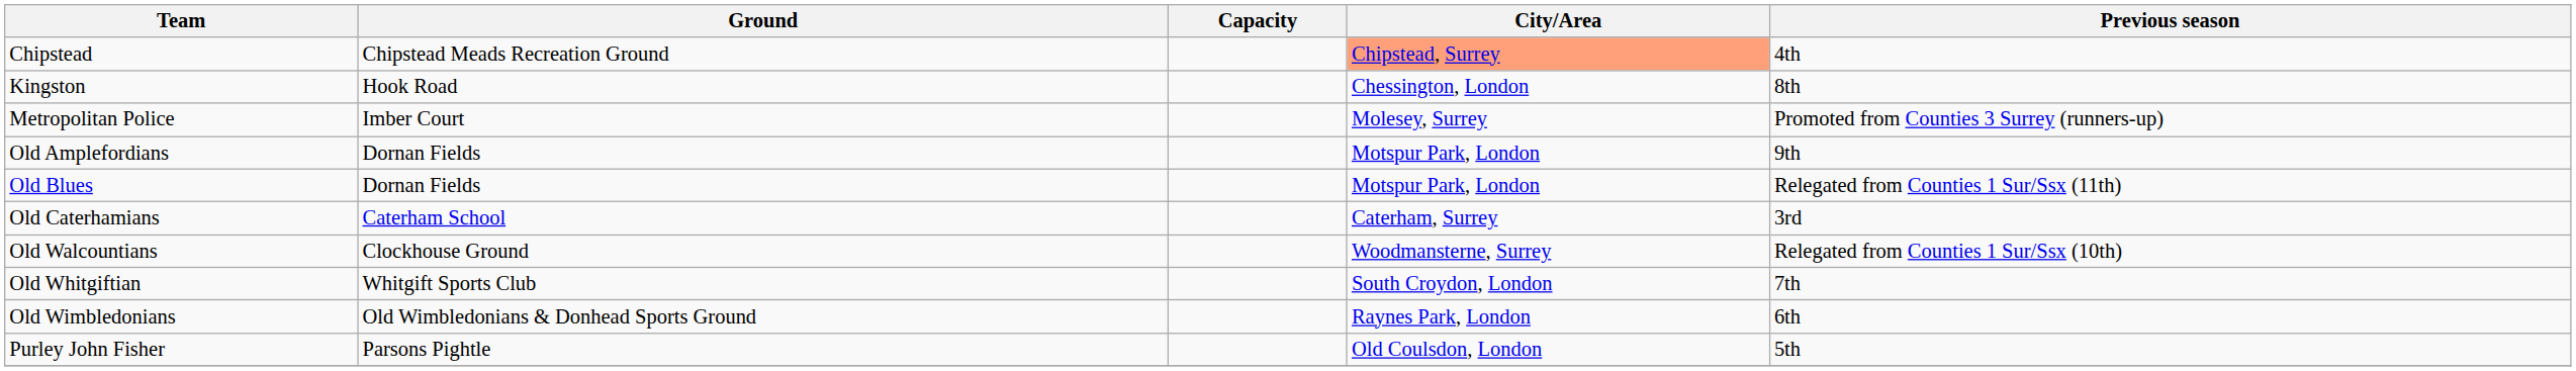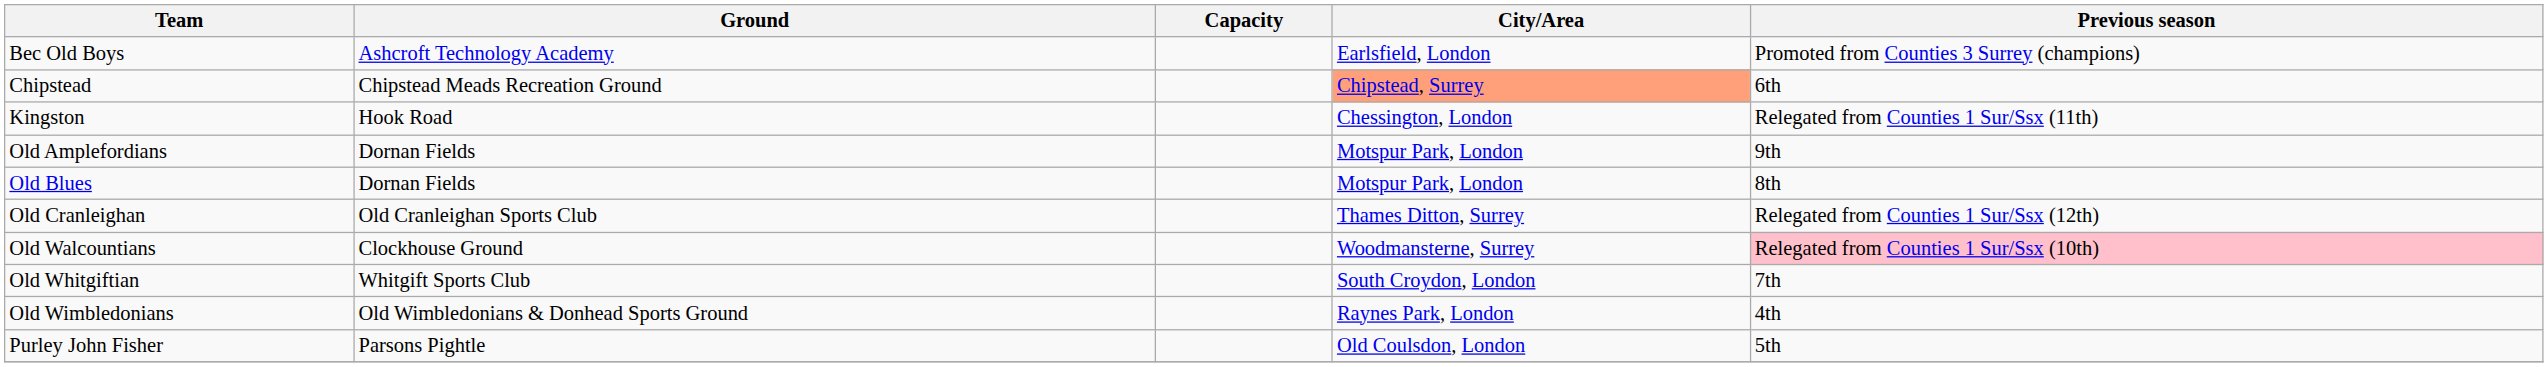+ row: Bec Old Boys | Ashcroft Technology Academy | Earlsfield, London | Promoted from Counties 3 Surrey (champions)
Chipstead | Previous season: 4th -> 6th
Kingston | Previous season: 8th -> Relegated from Counties 1 Sur/Ssx (11th)
- row: Metropolitan Police | Imber Court | Molesey, Surrey | Promoted from Counties 3 Surrey (runners-up)
Old Blues | Previous season: Relegated from Counties 1 Sur/Ssx (11th) -> 8th
- row: Old Caterhamians | Caterham School | Caterham, Surrey | 3rd
+ row: Old Cranleighan | Old Cranleighan Sports Club | Thames Ditton, Surrey | Relegated from Counties 1 Sur/Ssx (12th)
Old Walcountians | Previous season: no background -> pink background
Old Wimbledonians | Previous season: 6th -> 4th
